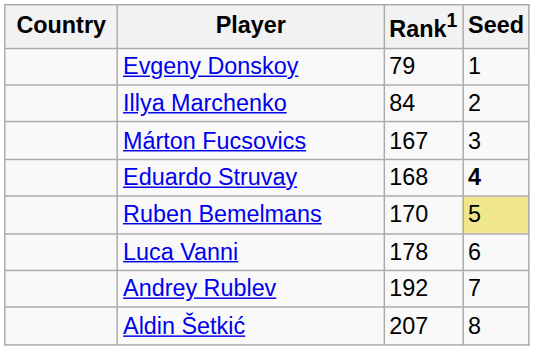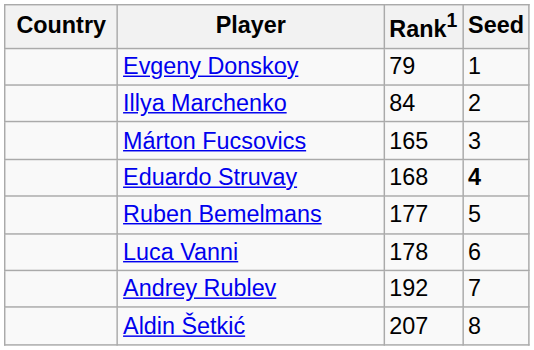Márton Fucsovics | Rank1: 167 -> 165
Ruben Bemelmans | Rank1: 170 -> 177
Ruben Bemelmans | Seed: khaki background -> no background
